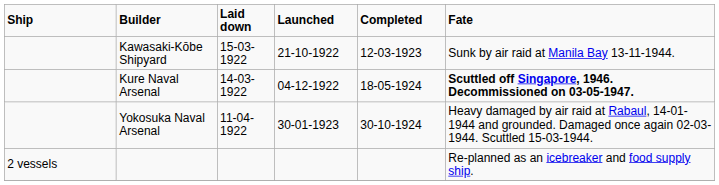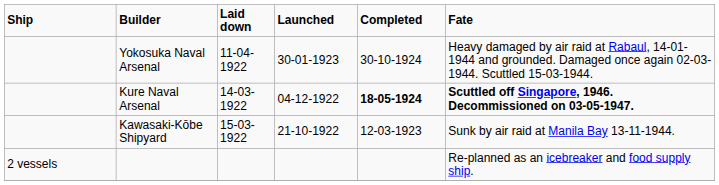rows swapped: Kawasaki-Kōbe Shipyard <-> Yokosuka Naval Arsenal
Kure Naval Arsenal | Completed: normal -> bold
